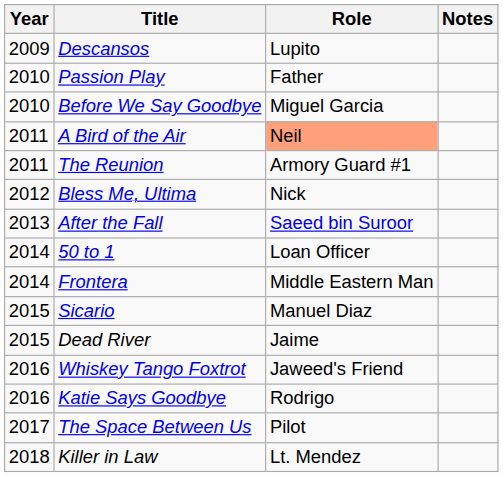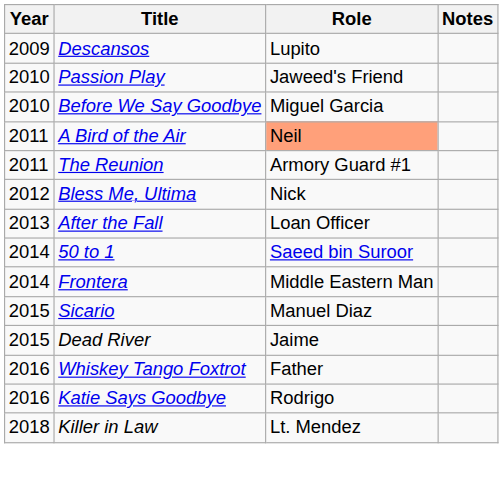Passion Play | Role: Father -> Jaweed's Friend
After the Fall | Role: Saeed bin Suroor -> Loan Officer
50 to 1 | Role: Loan Officer -> Saeed bin Suroor
Whiskey Tango Foxtrot | Role: Jaweed's Friend -> Father
- row: 2017 | The Space Between Us | Pilot
